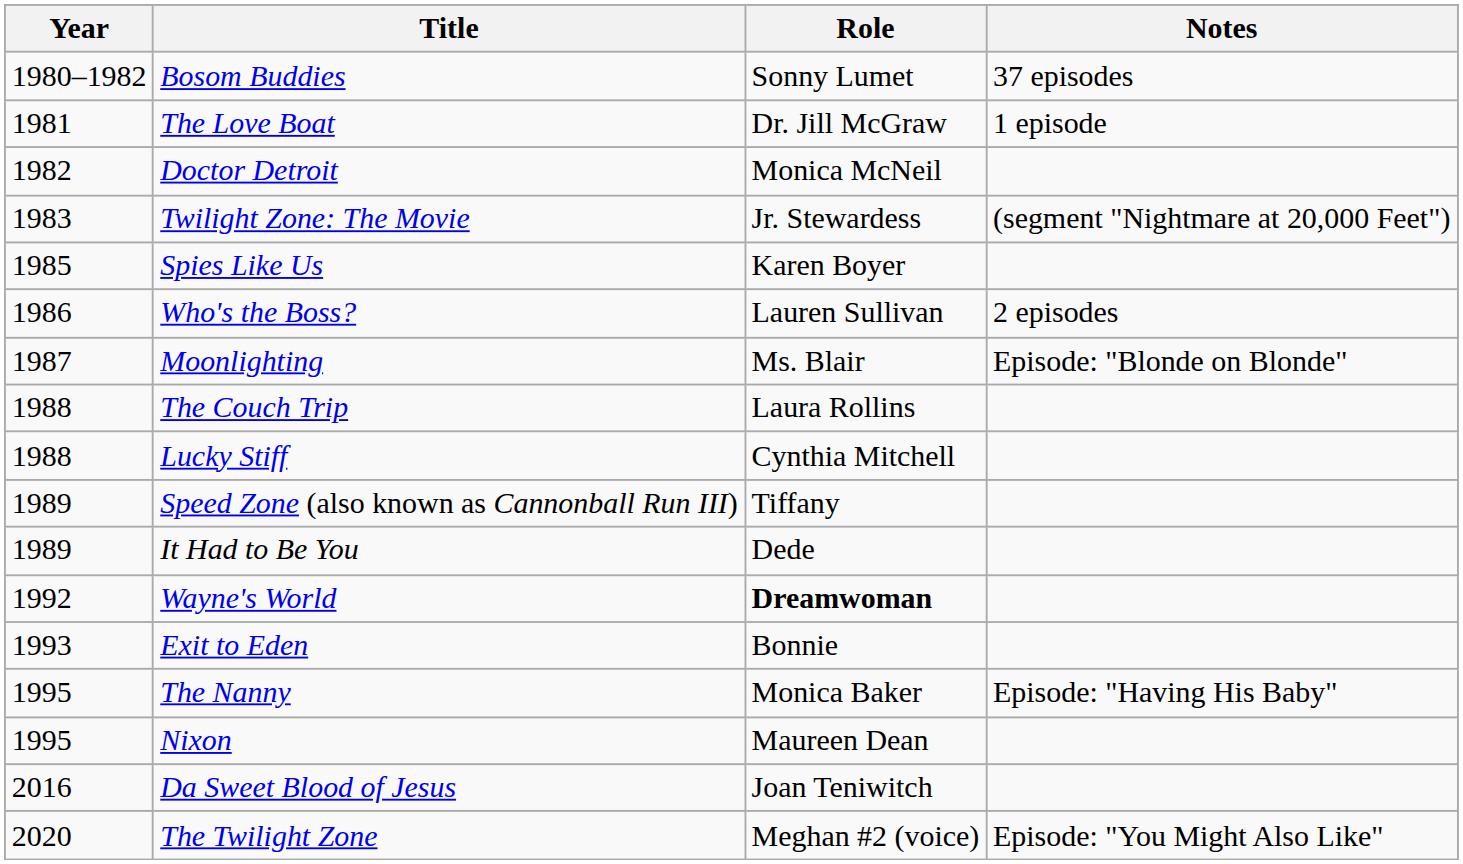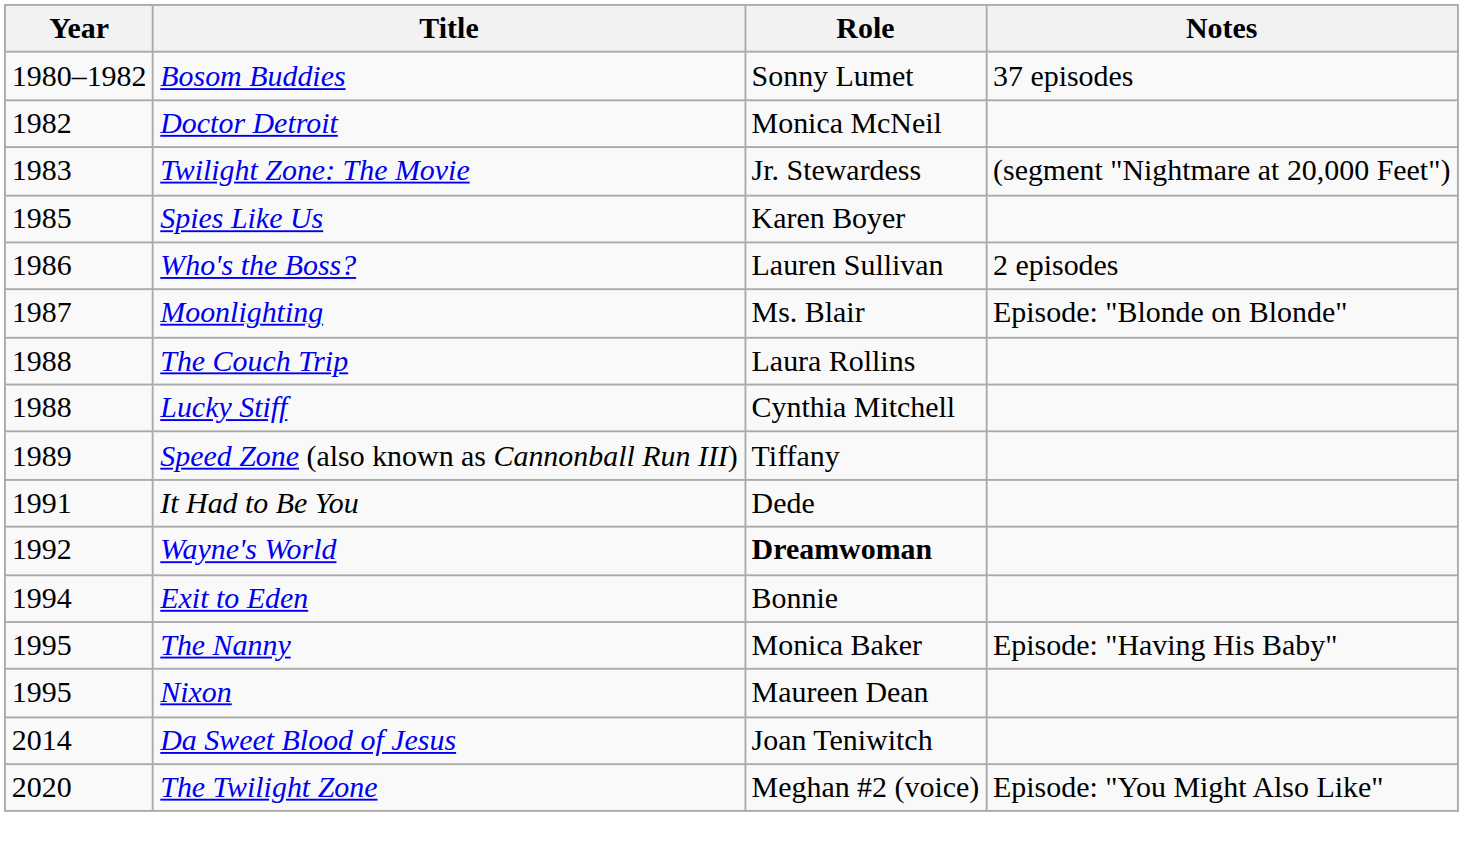- row: 1981 | The Love Boat | Dr. Jill McGraw | 1 episode
It Had to Be You | Year: 1989 -> 1991
Exit to Eden | Year: 1993 -> 1994
Da Sweet Blood of Jesus | Year: 2016 -> 2014
